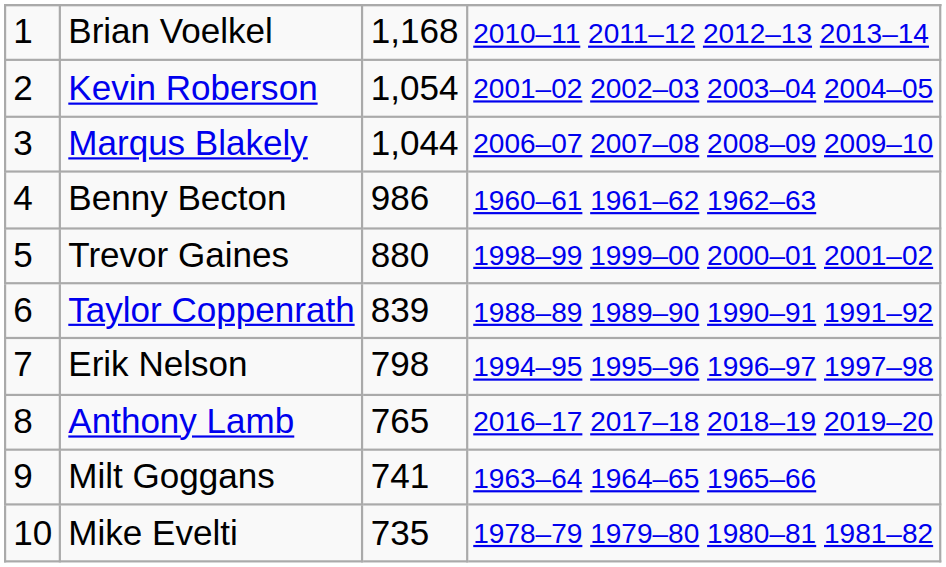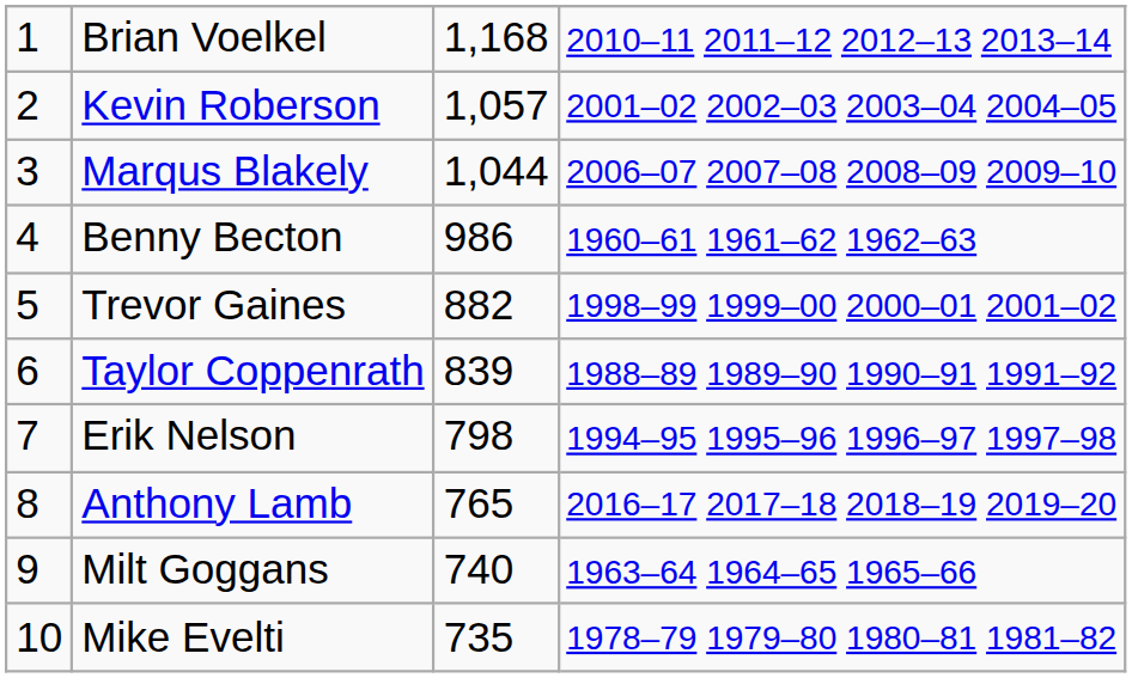Kevin Roberson | column 3: 1,054 -> 1,057
Trevor Gaines | column 3: 880 -> 882
Milt Goggans | column 3: 741 -> 740
